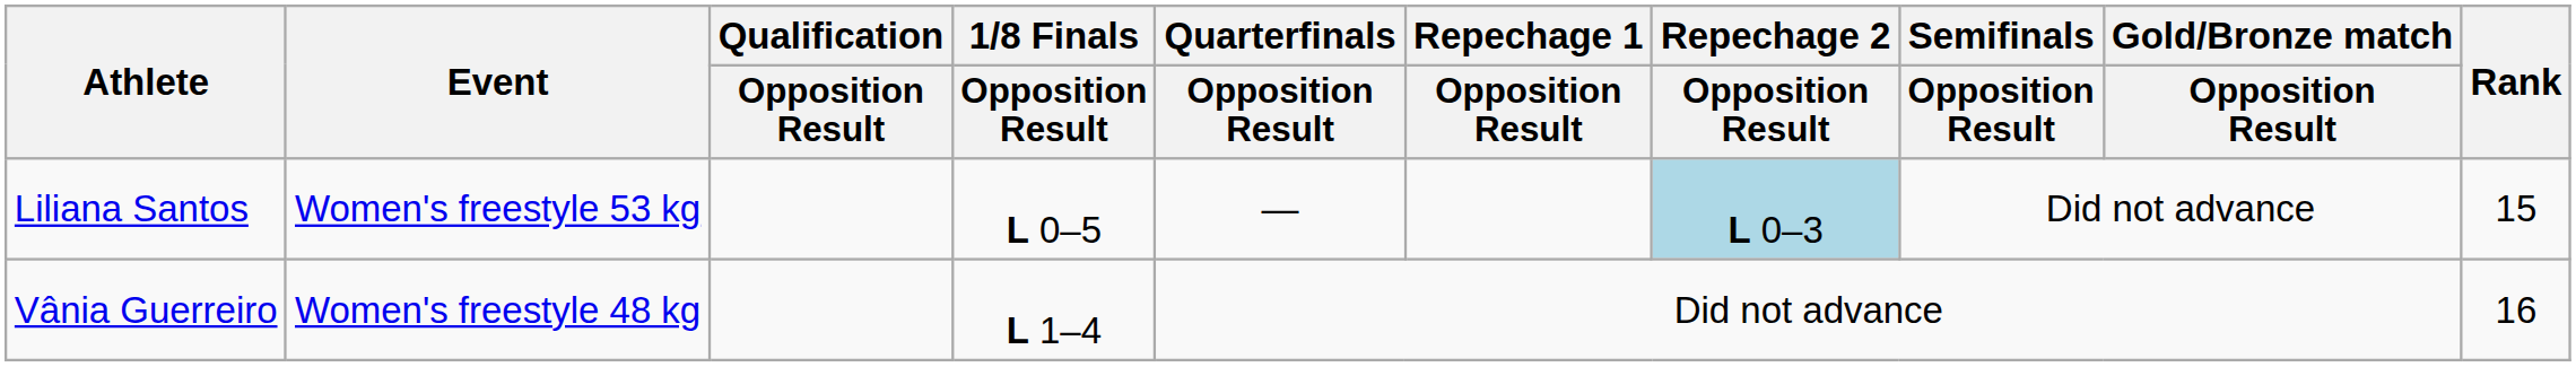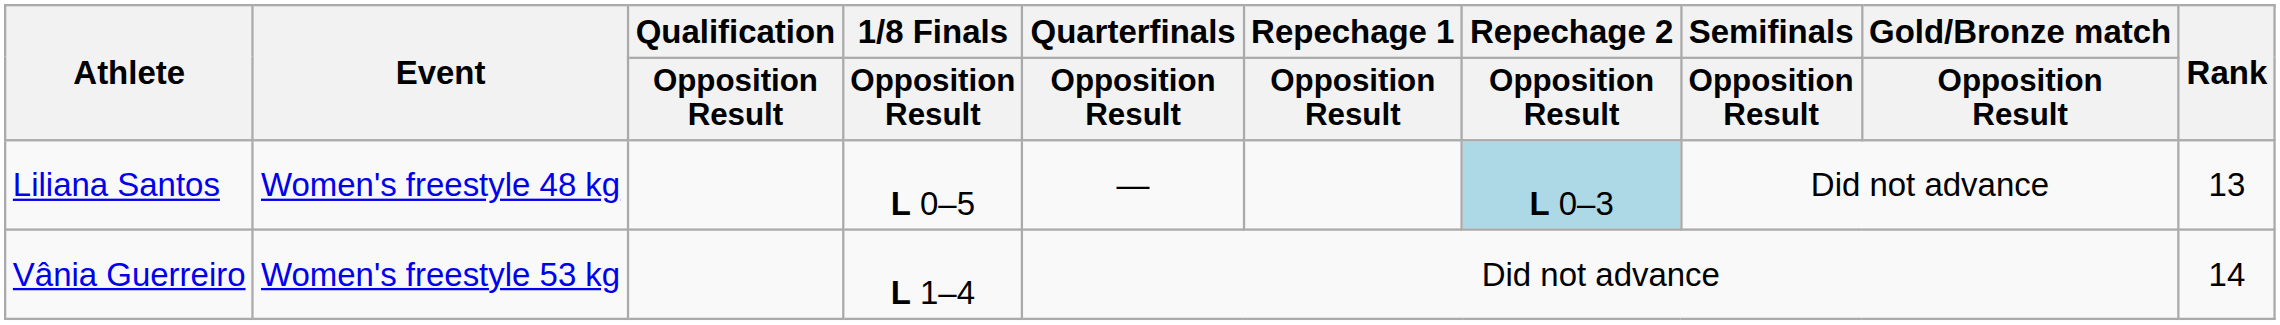Liliana Santos | Event: Women's freestyle 53 kg -> Women's freestyle 48 kg
Liliana Santos | Rank: 15 -> 13
Vânia Guerreiro | Event: Women's freestyle 48 kg -> Women's freestyle 53 kg
Vânia Guerreiro | Rank: 16 -> 14
